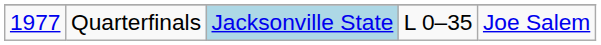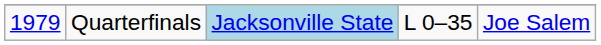Quarterfinals | column 1: 1977 -> 1979
